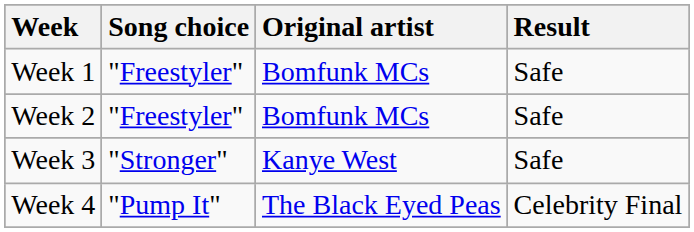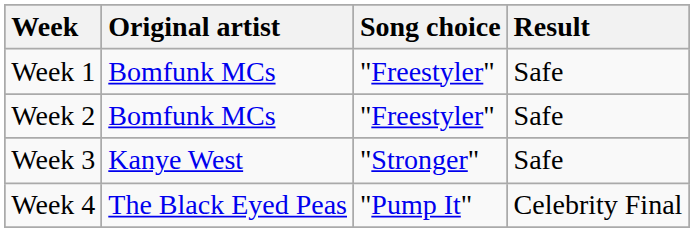columns swapped: Song choice <-> Original artist
